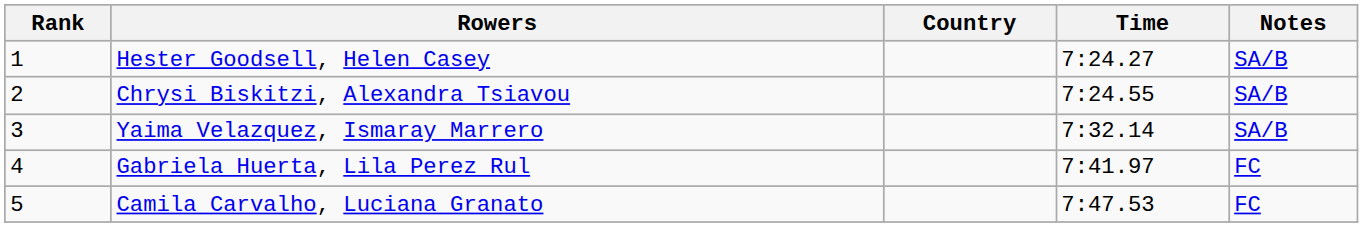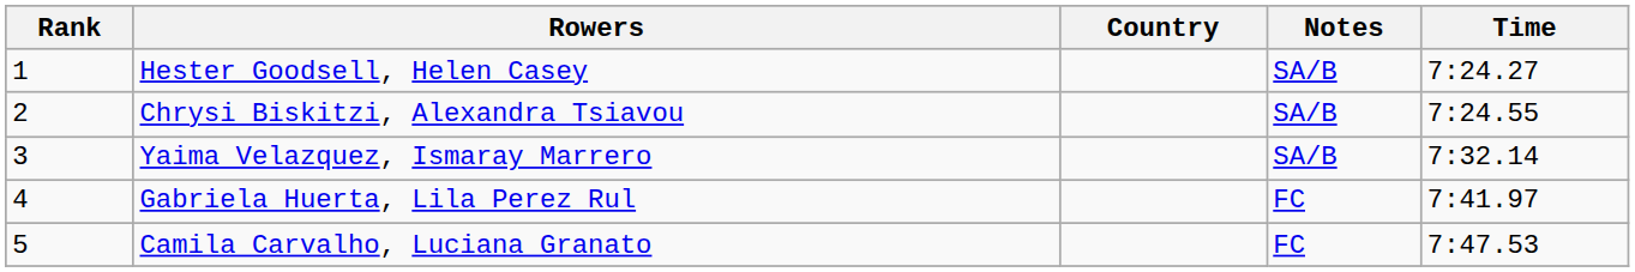columns swapped: Time <-> Notes
